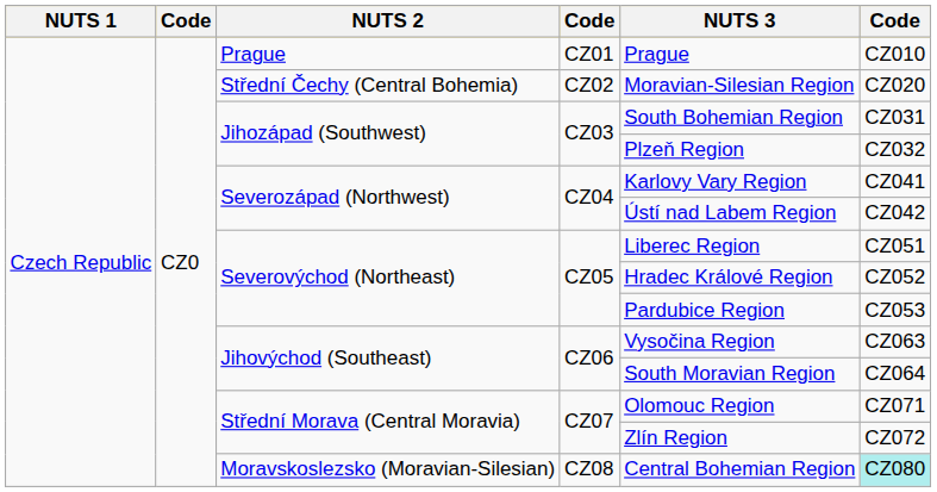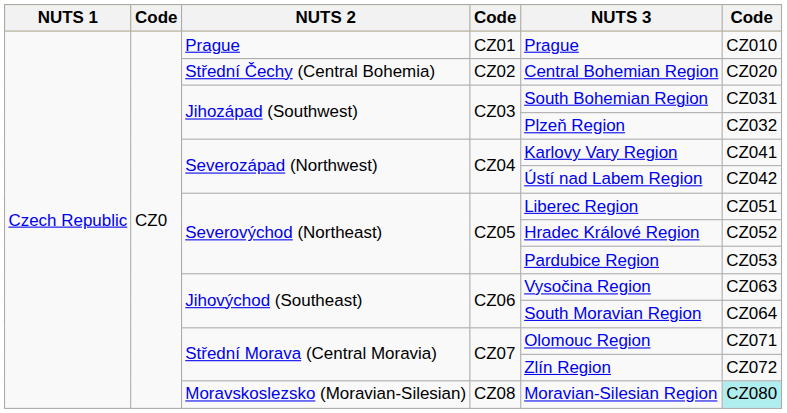Střední Čechy (Central Bohemia) | NUTS 3: Moravian-Silesian Region -> Central Bohemian Region
Moravskoslezsko (Moravian-Silesian) | NUTS 3: Central Bohemian Region -> Moravian-Silesian Region
